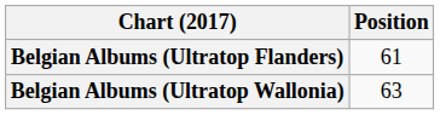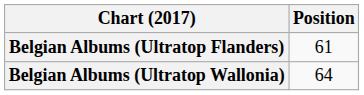Belgian Albums (Ultratop Wallonia) | Position: 63 -> 64
